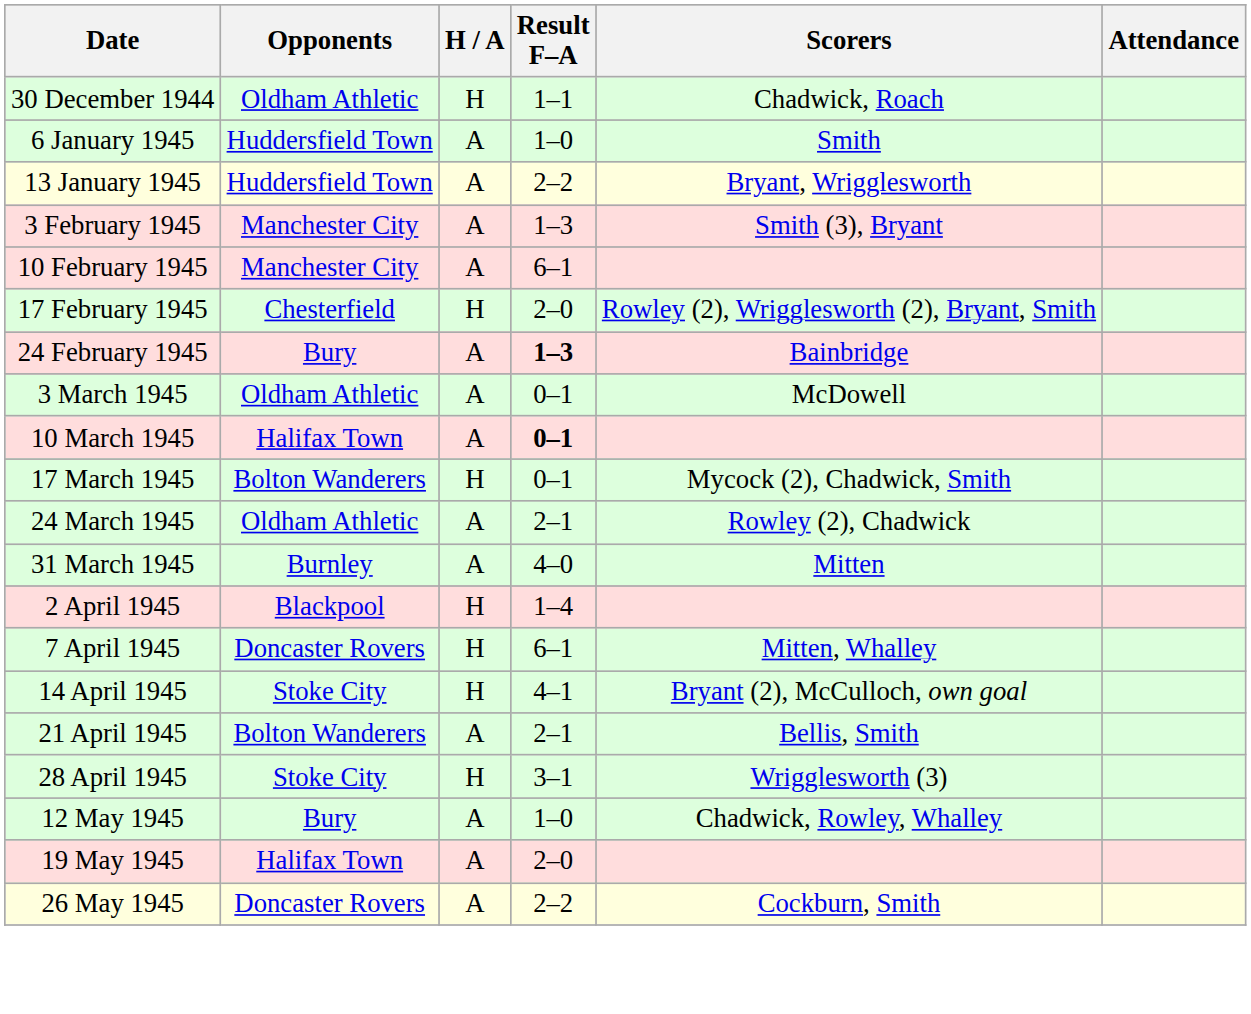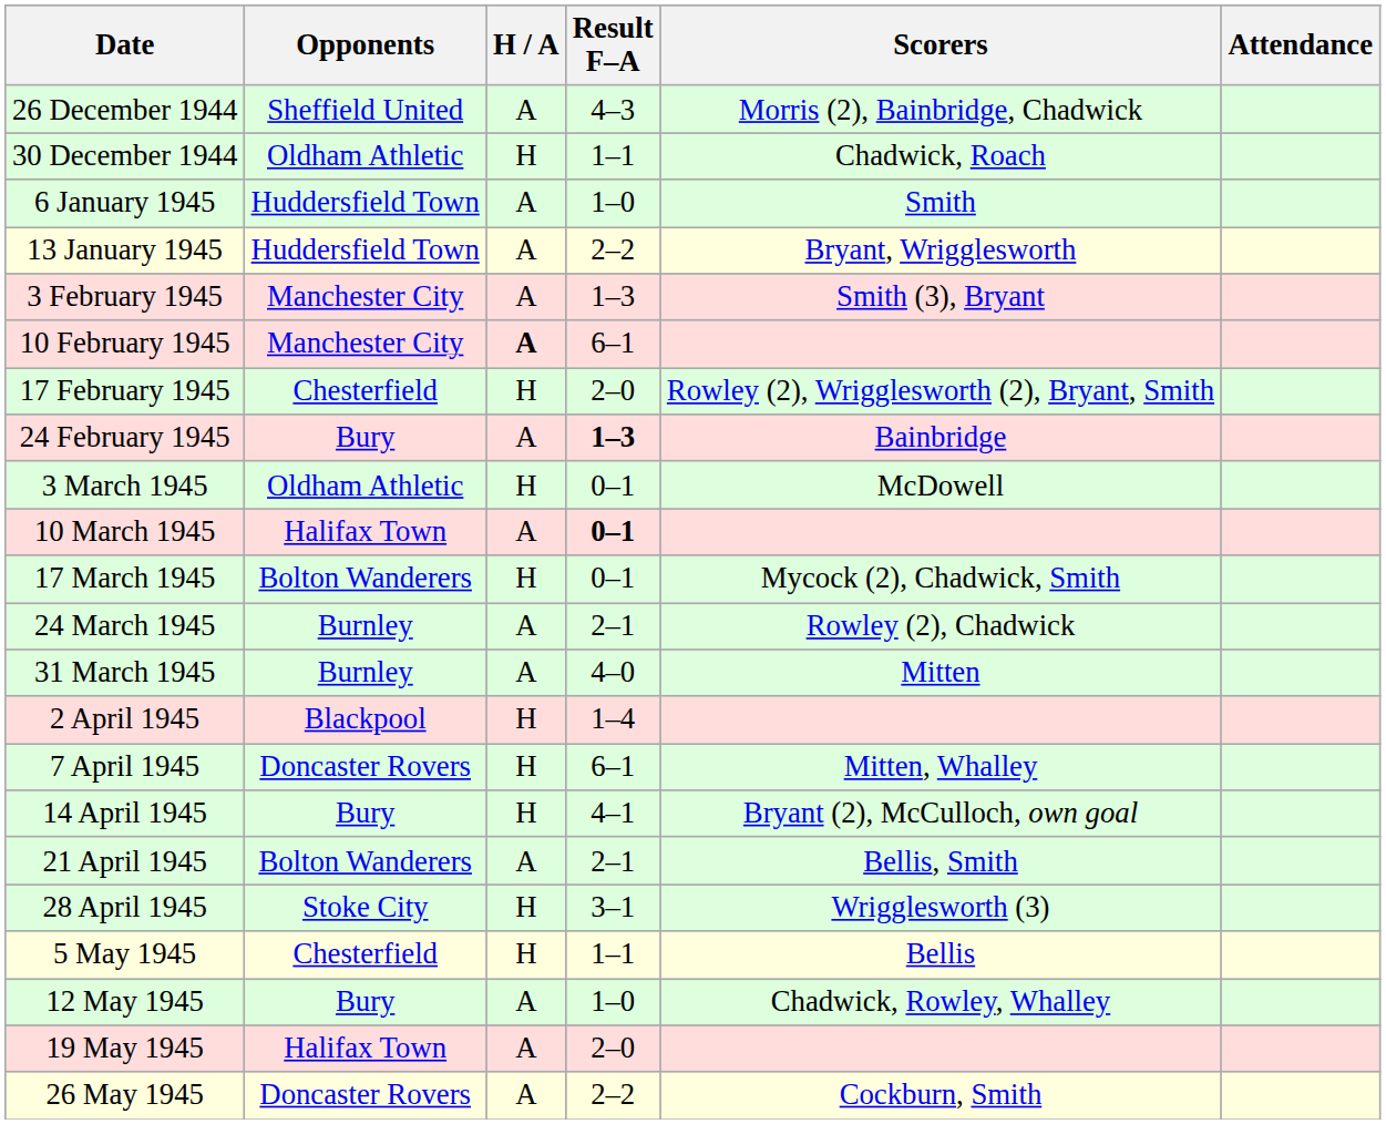+ row: 26 December 1944 | Sheffield United | A | 4–3 | Morris (2), Bainbridge, Chadwick
10 February 1945 | H / A: normal -> bold
3 March 1945 | H / A: A -> H
24 March 1945 | Opponents: Oldham Athletic -> Burnley
14 April 1945 | Opponents: Stoke City -> Bury
+ row: 5 May 1945 | Chesterfield | H | 1–1 | Bellis
